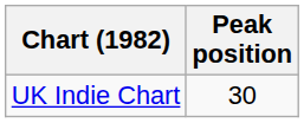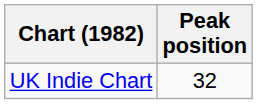UK Indie Chart | Peak position: 30 -> 32
